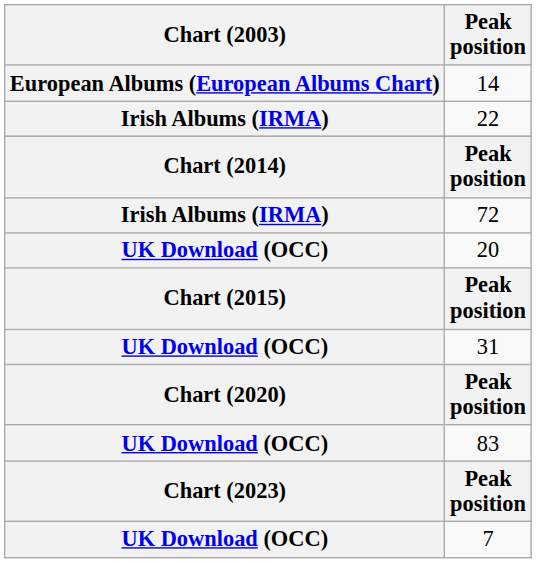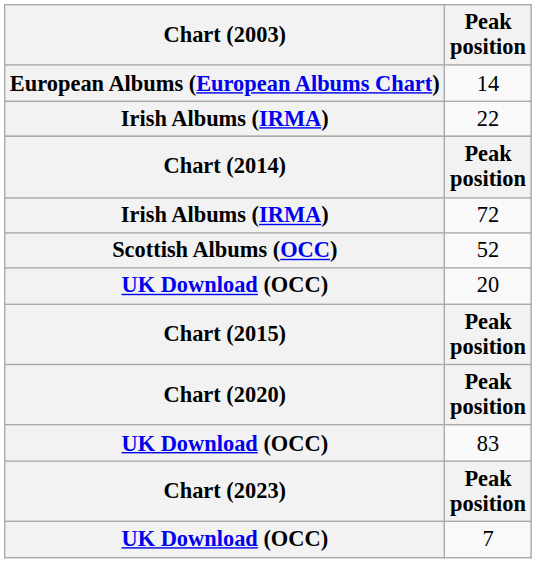+ row: Scottish Albums (OCC) | 52
- row: UK Download (OCC) | 31
